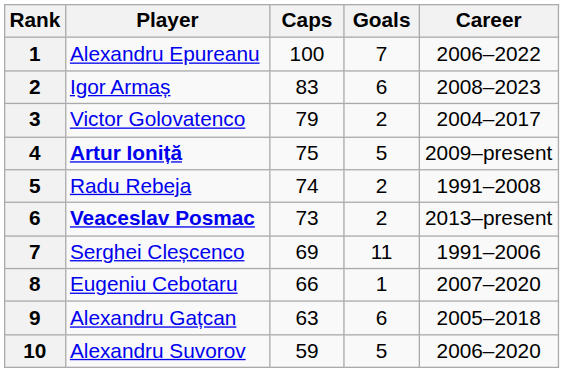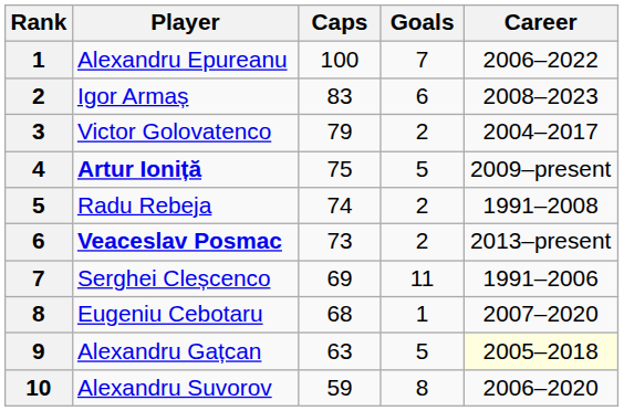Eugeniu Cebotaru | Caps: 66 -> 68
Alexandru Gațcan | Goals: 6 -> 5
Alexandru Gațcan | Career: no background -> lightyellow background
Alexandru Suvorov | Goals: 5 -> 8
